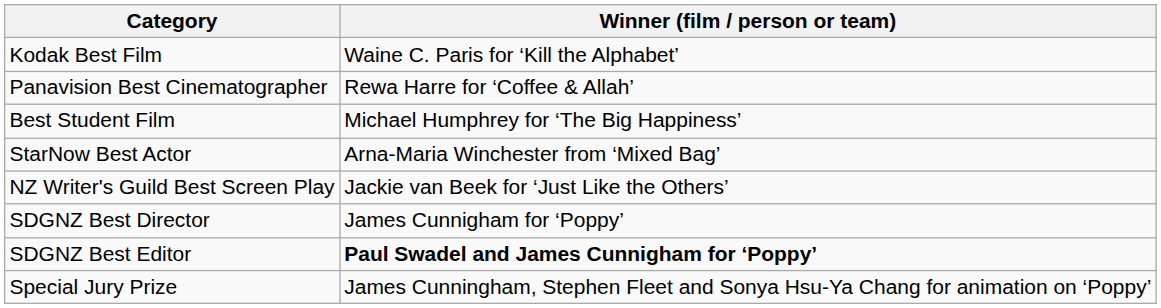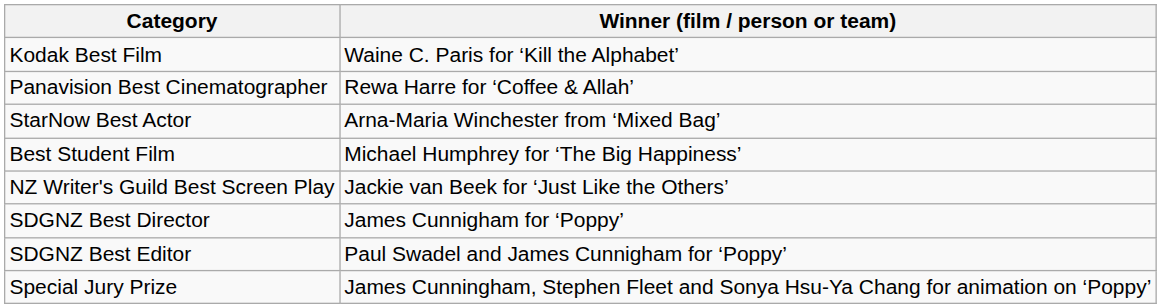rows swapped: Best Student Film <-> StarNow Best Actor
SDGNZ Best Editor | Winner (film / person or team): bold -> normal
